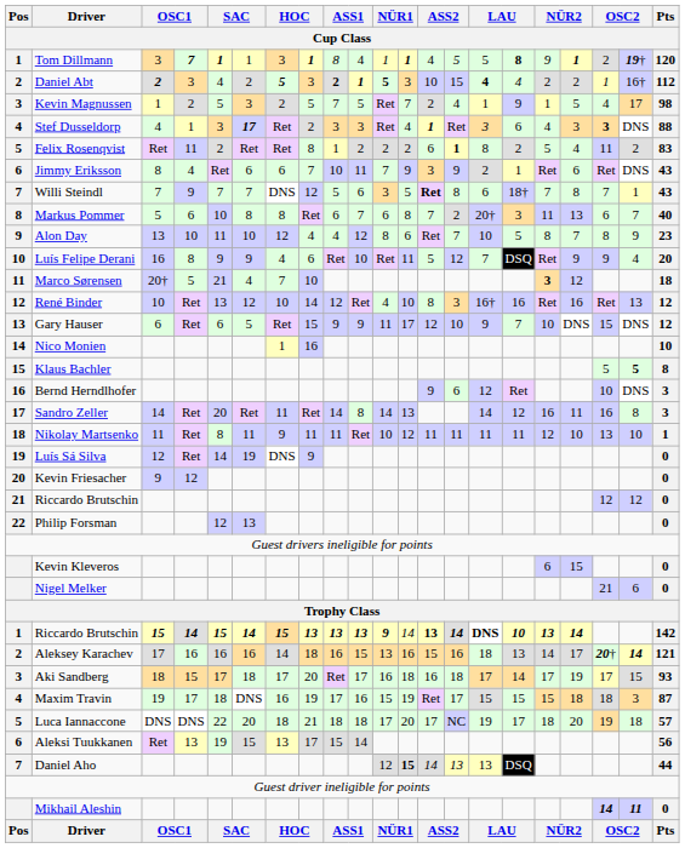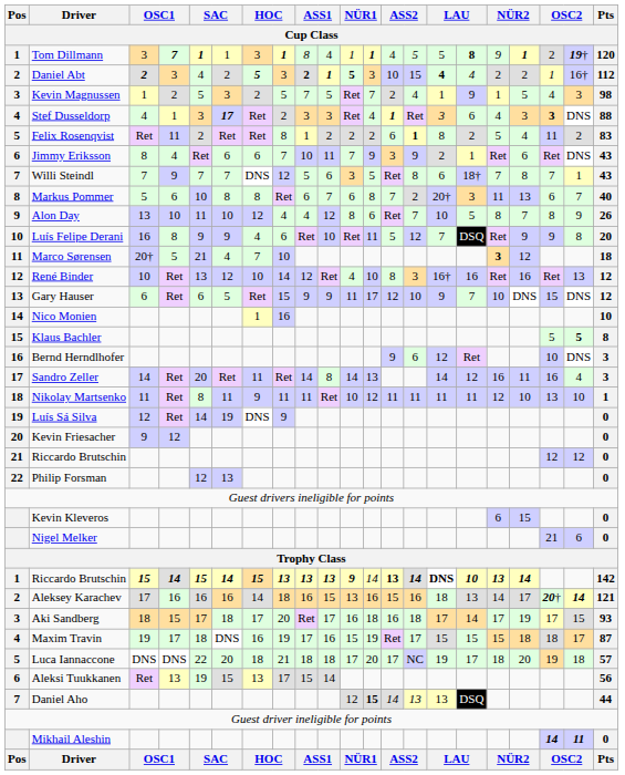Kevin Magnussen | column 20: 17 -> 3
Willi Steindl | column 13: bold -> normal
Alon Day | Pts: 23 -> 26
Luís Felipe Derani | column 20: 4 -> 8
Sandro Zeller | column 20: 8 -> 4
Maxim Travin | column 20: 3 -> 17
